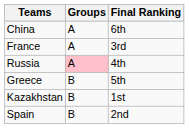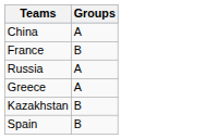- column: Final Ranking | 6th | 3rd | 4th | 5th | 1st | 2nd
France | Groups: A -> B
Russia | Groups: pink background -> no background
Greece | Groups: B -> A
